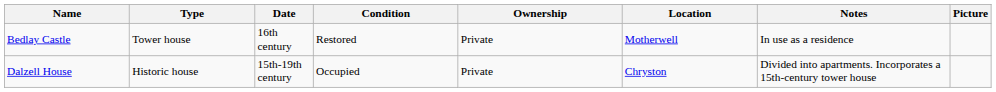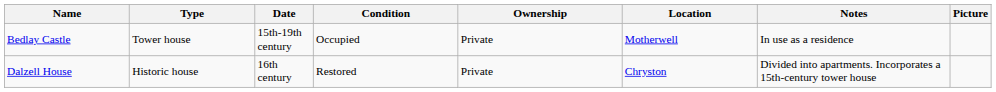Bedlay Castle | Date: 16th century -> 15th-19th century
Bedlay Castle | Condition: Restored -> Occupied
Dalzell House | Date: 15th-19th century -> 16th century
Dalzell House | Condition: Occupied -> Restored
